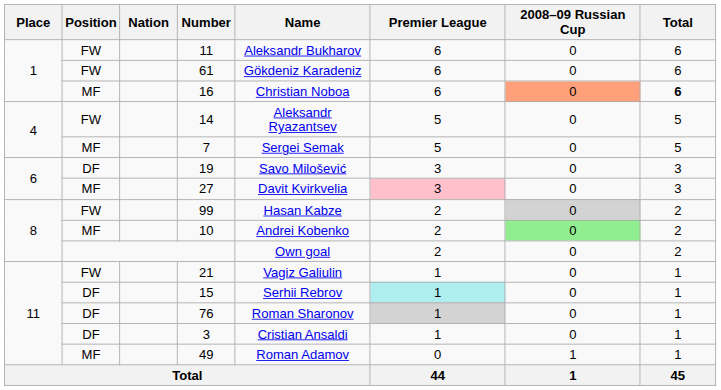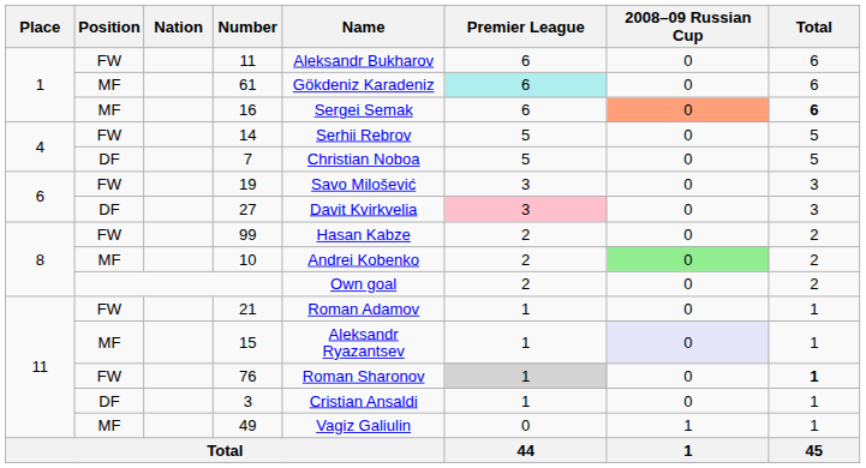61 | Position: FW -> MF
61 | Premier League: no background -> paleturquoise background
16 | Name: Christian Noboa -> Sergei Semak
14 | Name: Aleksandr Ryazantsev -> Serhii Rebrov
7 | Position: MF -> DF
7 | Name: Sergei Semak -> Christian Noboa
19 | Position: DF -> FW
27 | Position: MF -> DF
99 | 2008–09 Russian Cup: lightgrey background -> no background
21 | Name: Vagiz Galiulin -> Roman Adamov
15 | Position: DF -> MF
15 | Name: Serhii Rebrov -> Aleksandr Ryazantsev
15 | Premier League: paleturquoise background -> no background
15 | 2008–09 Russian Cup: no background -> lavender background
76 | Position: DF -> FW
76 | Total: normal -> bold
49 | Name: Roman Adamov -> Vagiz Galiulin
